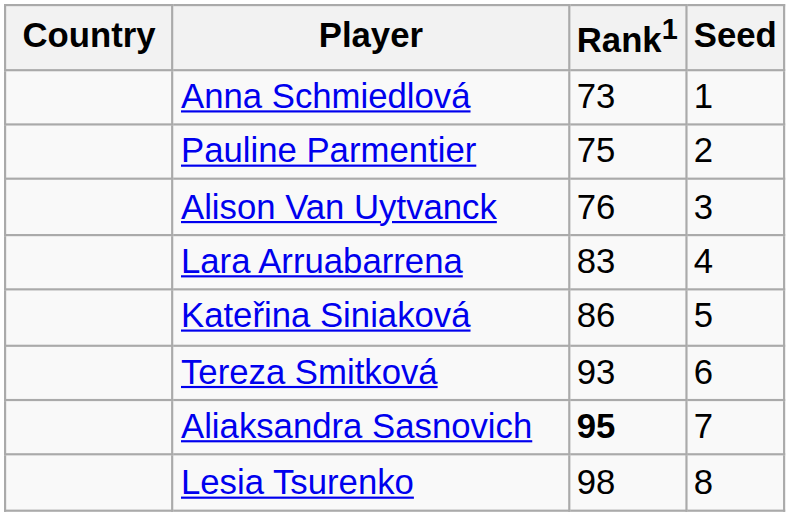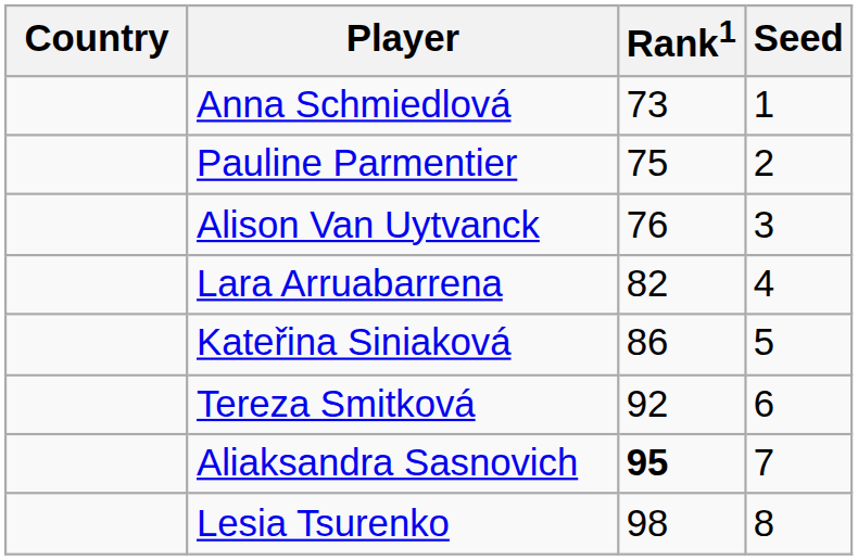Lara Arruabarrena | Rank1: 83 -> 82
Tereza Smitková | Rank1: 93 -> 92
